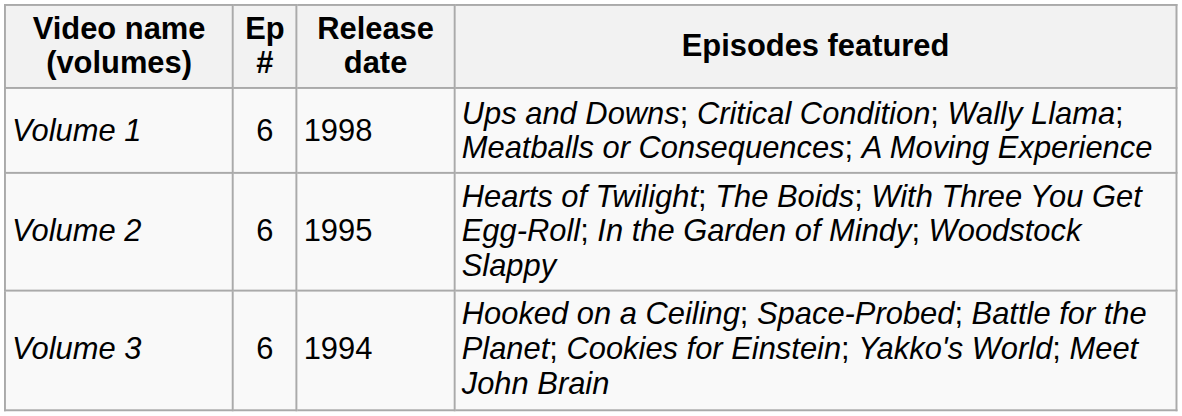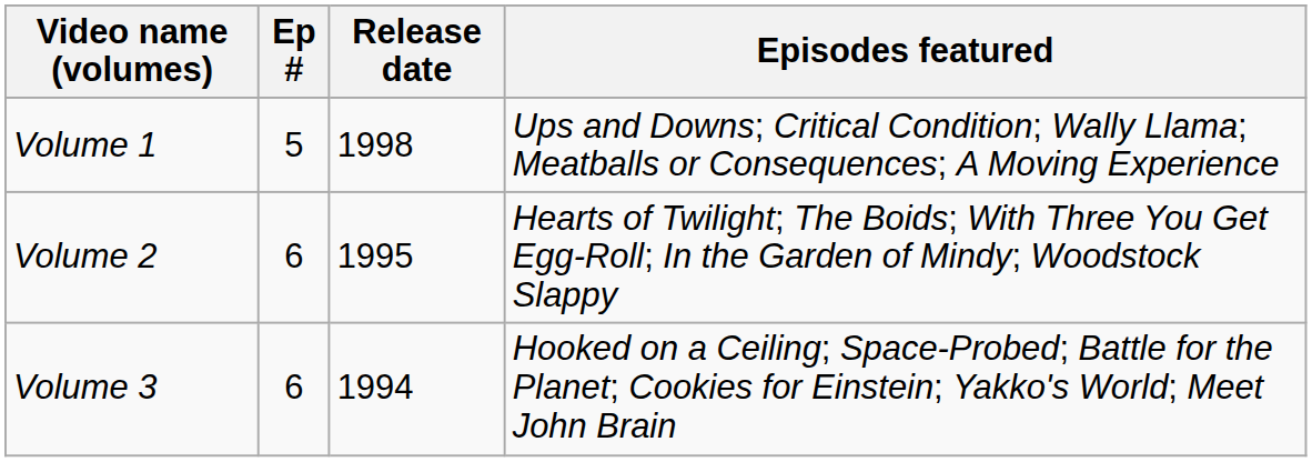Volume 1 | Ep #: 6 -> 5
